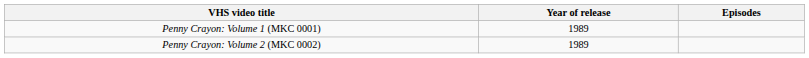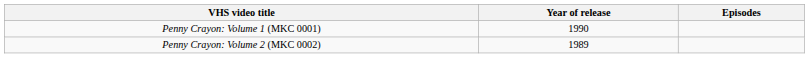Penny Crayon: Volume 1 (MKC 0001) | Year of release: 1989 -> 1990
